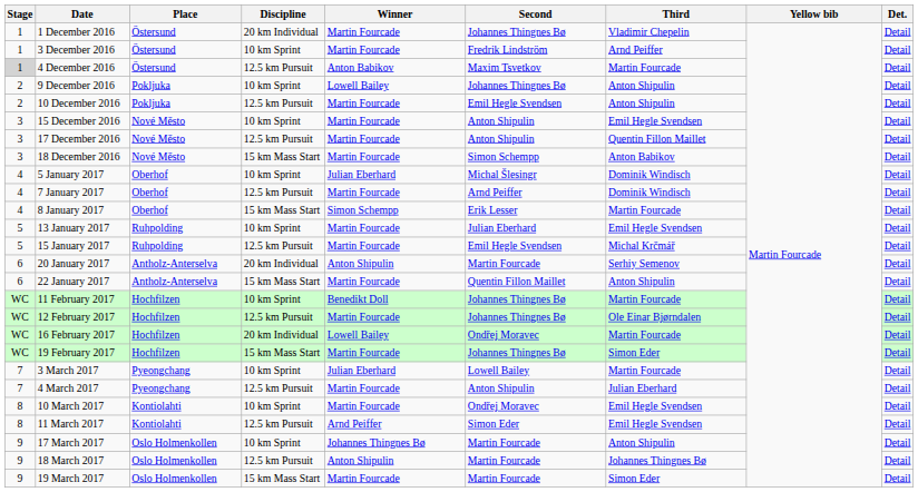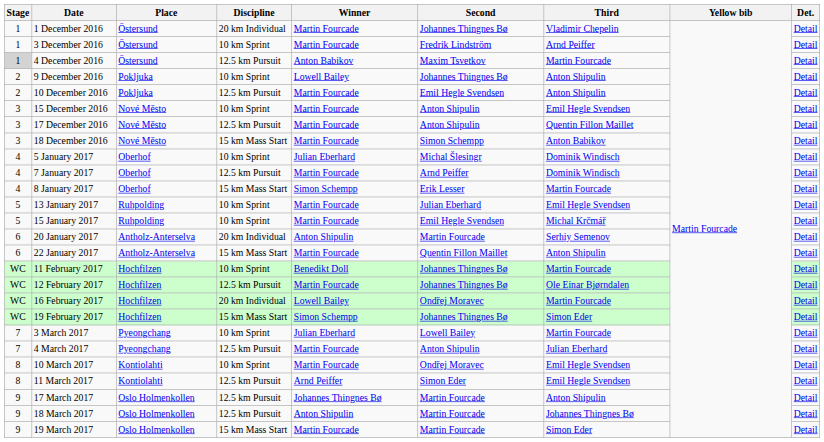15 January 2017 | Discipline: 12.5 km Pursuit -> 10 km Sprint
19 February 2017 | Winner: Martin Fourcade -> Simon Schempp
17 March 2017 | Discipline: 10 km Sprint -> 12.5 km Pursuit
